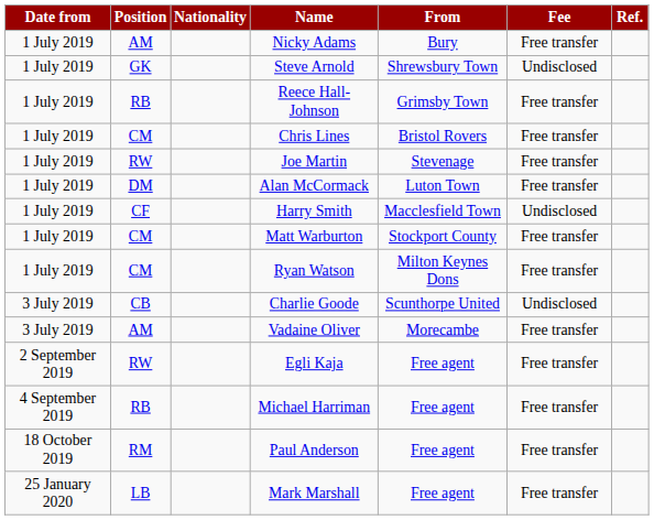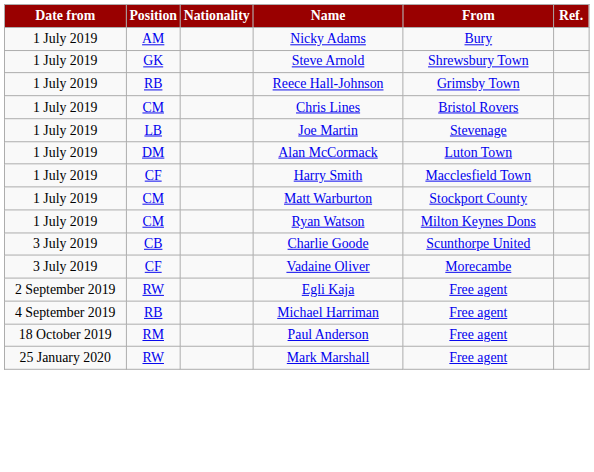- column: Fee | Free transfer | Undisclosed | Free transfer | Free transfer | Free transfer | Free transfer | Undisclosed | Free transfer | Free transfer | Undisclosed | Free transfer | Free transfer | Free transfer | Free transfer | Free transfer
Joe Martin | Position: RW -> LB
Vadaine Oliver | Position: AM -> CF
Mark Marshall | Position: LB -> RW
